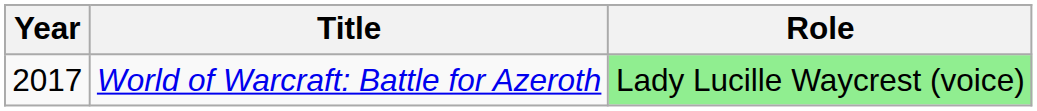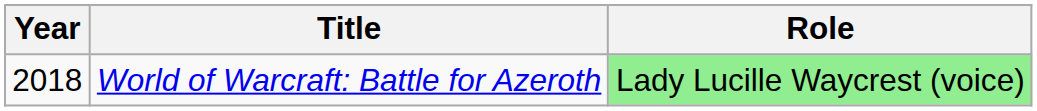World of Warcraft: Battle for Azeroth | Year: 2017 -> 2018
